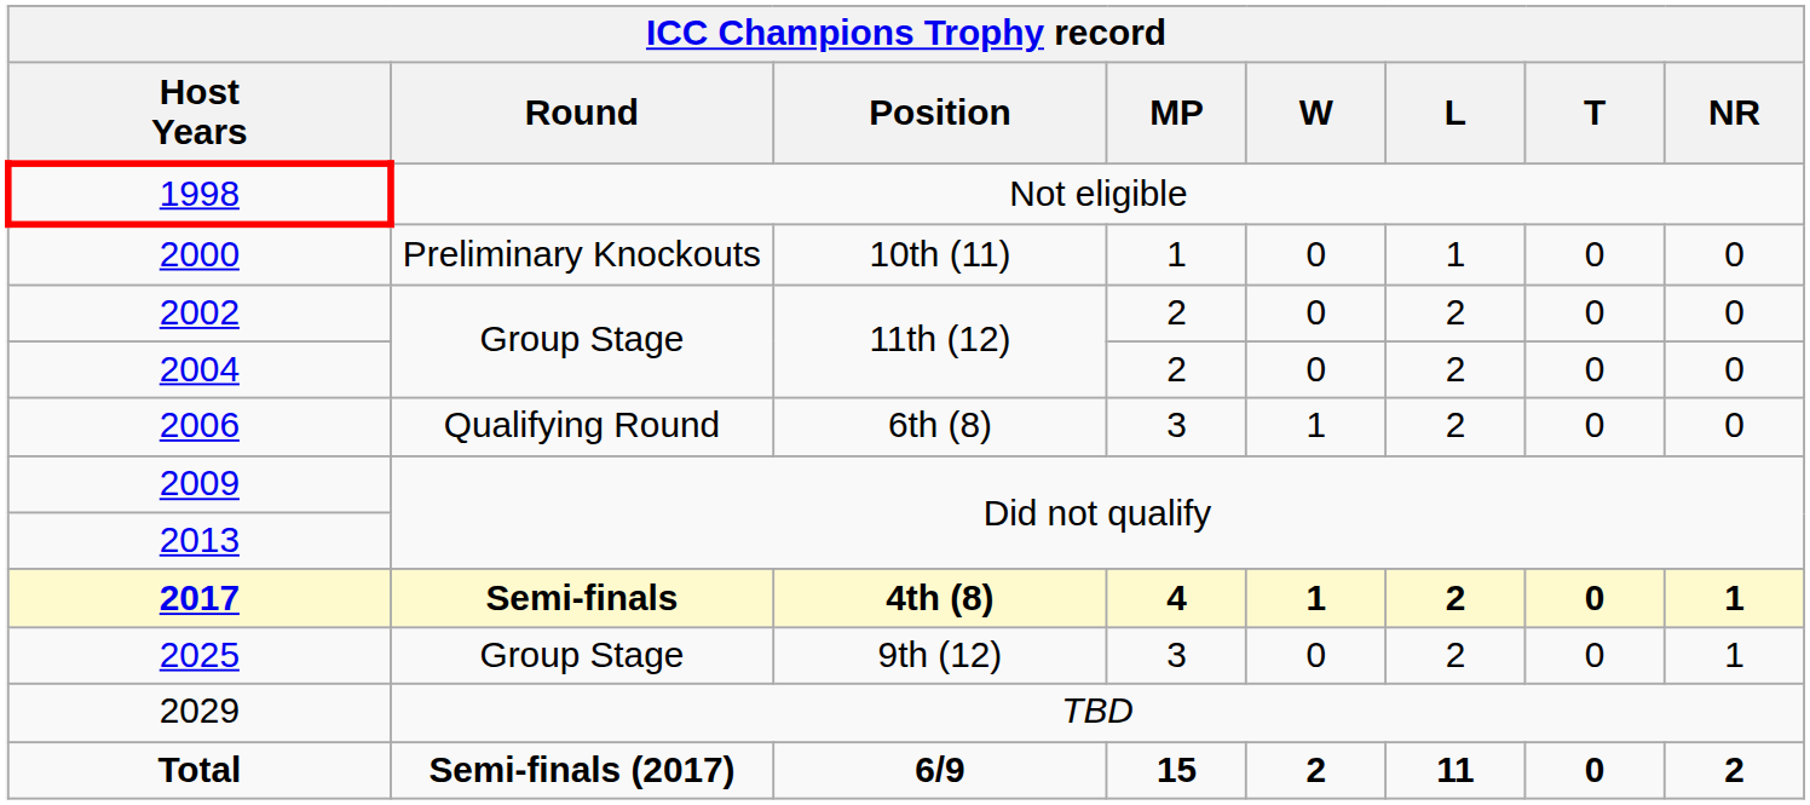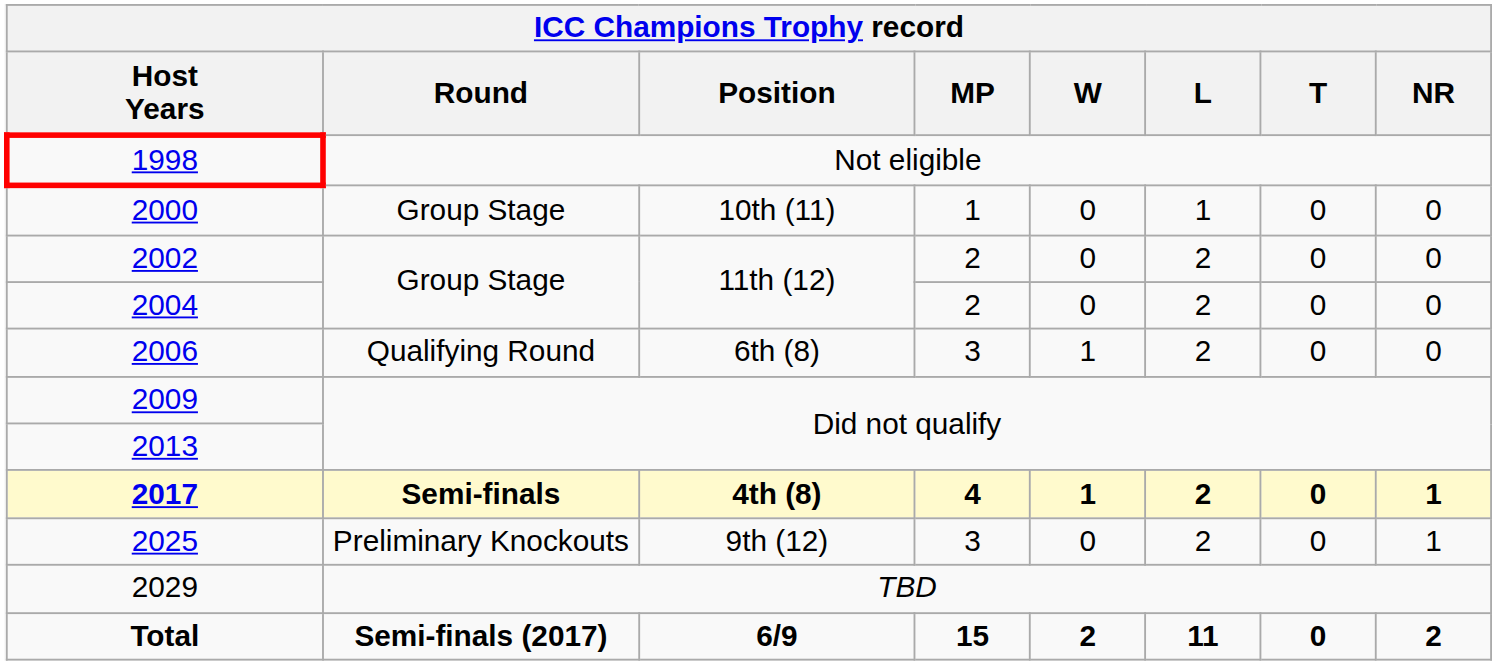2000 | Round: Preliminary Knockouts -> Group Stage
2025 | Round: Group Stage -> Preliminary Knockouts
